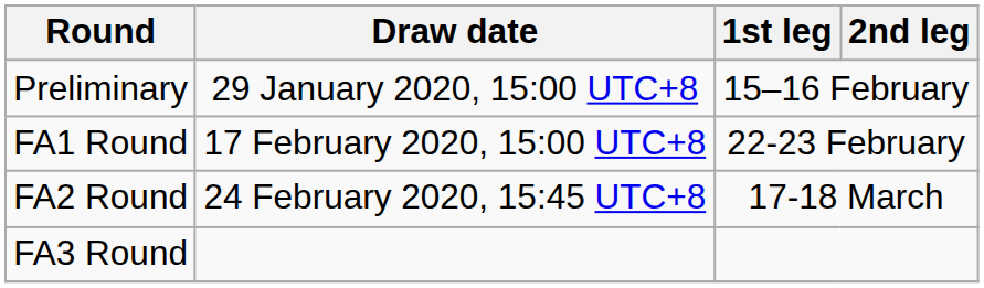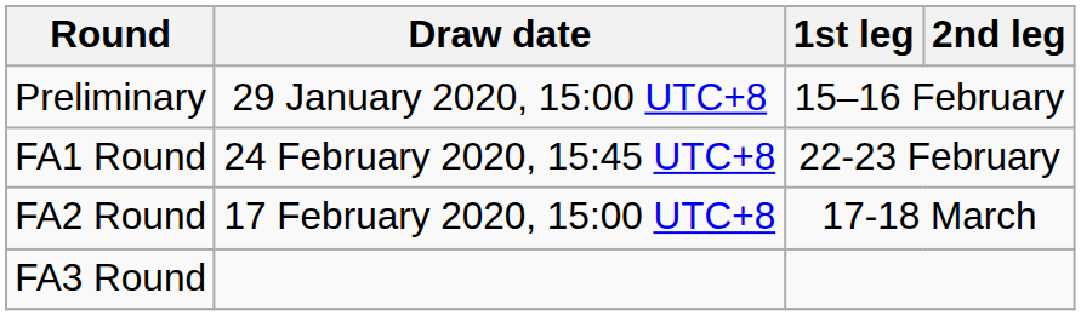FA1 Round | Draw date: 17 February 2020, 15:00 UTC+8 -> 24 February 2020, 15:45 UTC+8
FA2 Round | Draw date: 24 February 2020, 15:45 UTC+8 -> 17 February 2020, 15:00 UTC+8
